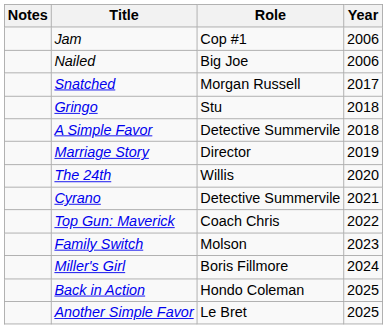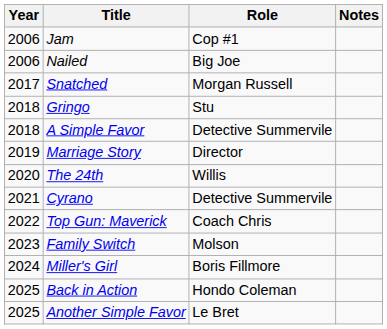columns swapped: Year <-> Notes
